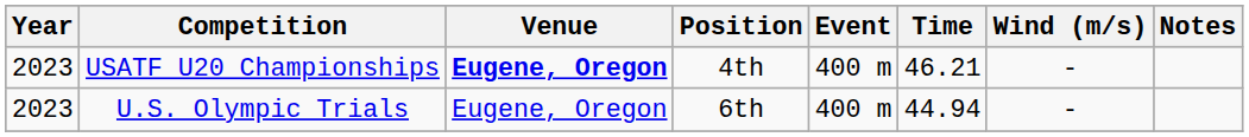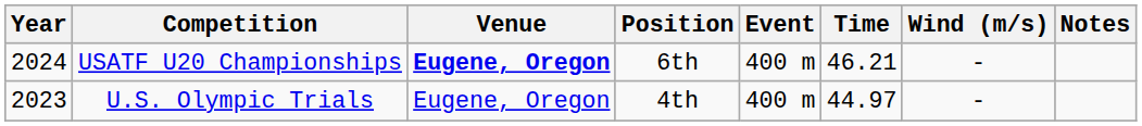USATF U20 Championships | Year: 2023 -> 2024
USATF U20 Championships | Position: 4th -> 6th
U.S. Olympic Trials | Position: 6th -> 4th
U.S. Olympic Trials | Time: 44.94 -> 44.97
